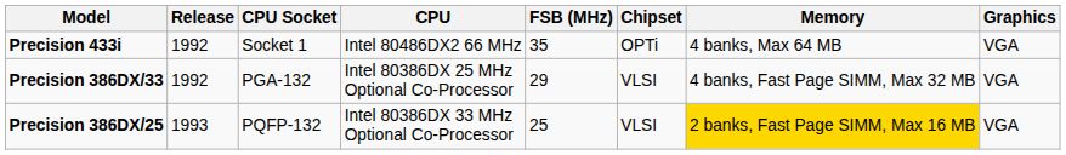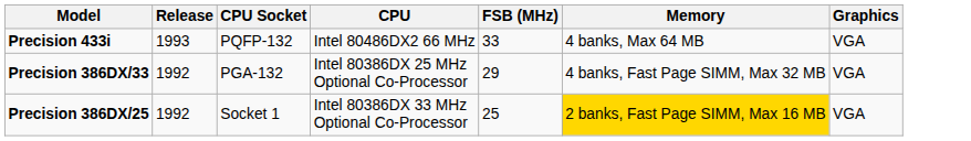- column: Chipset | OPTi | VLSI | VLSI
Precision 433i | Release: 1992 -> 1993
Precision 433i | CPU Socket: Socket 1 -> PQFP-132
Precision 433i | FSB (MHz): 35 -> 33
Precision 386DX/25 | Release: 1993 -> 1992
Precision 386DX/25 | CPU Socket: PQFP-132 -> Socket 1
